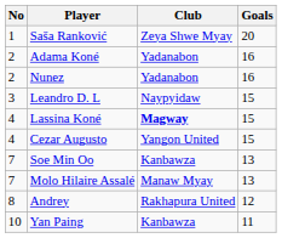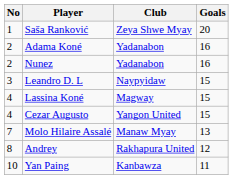Lassina Koné | Club: bold -> normal
- row: 7 | Soe Min Oo | Kanbawza | 13
